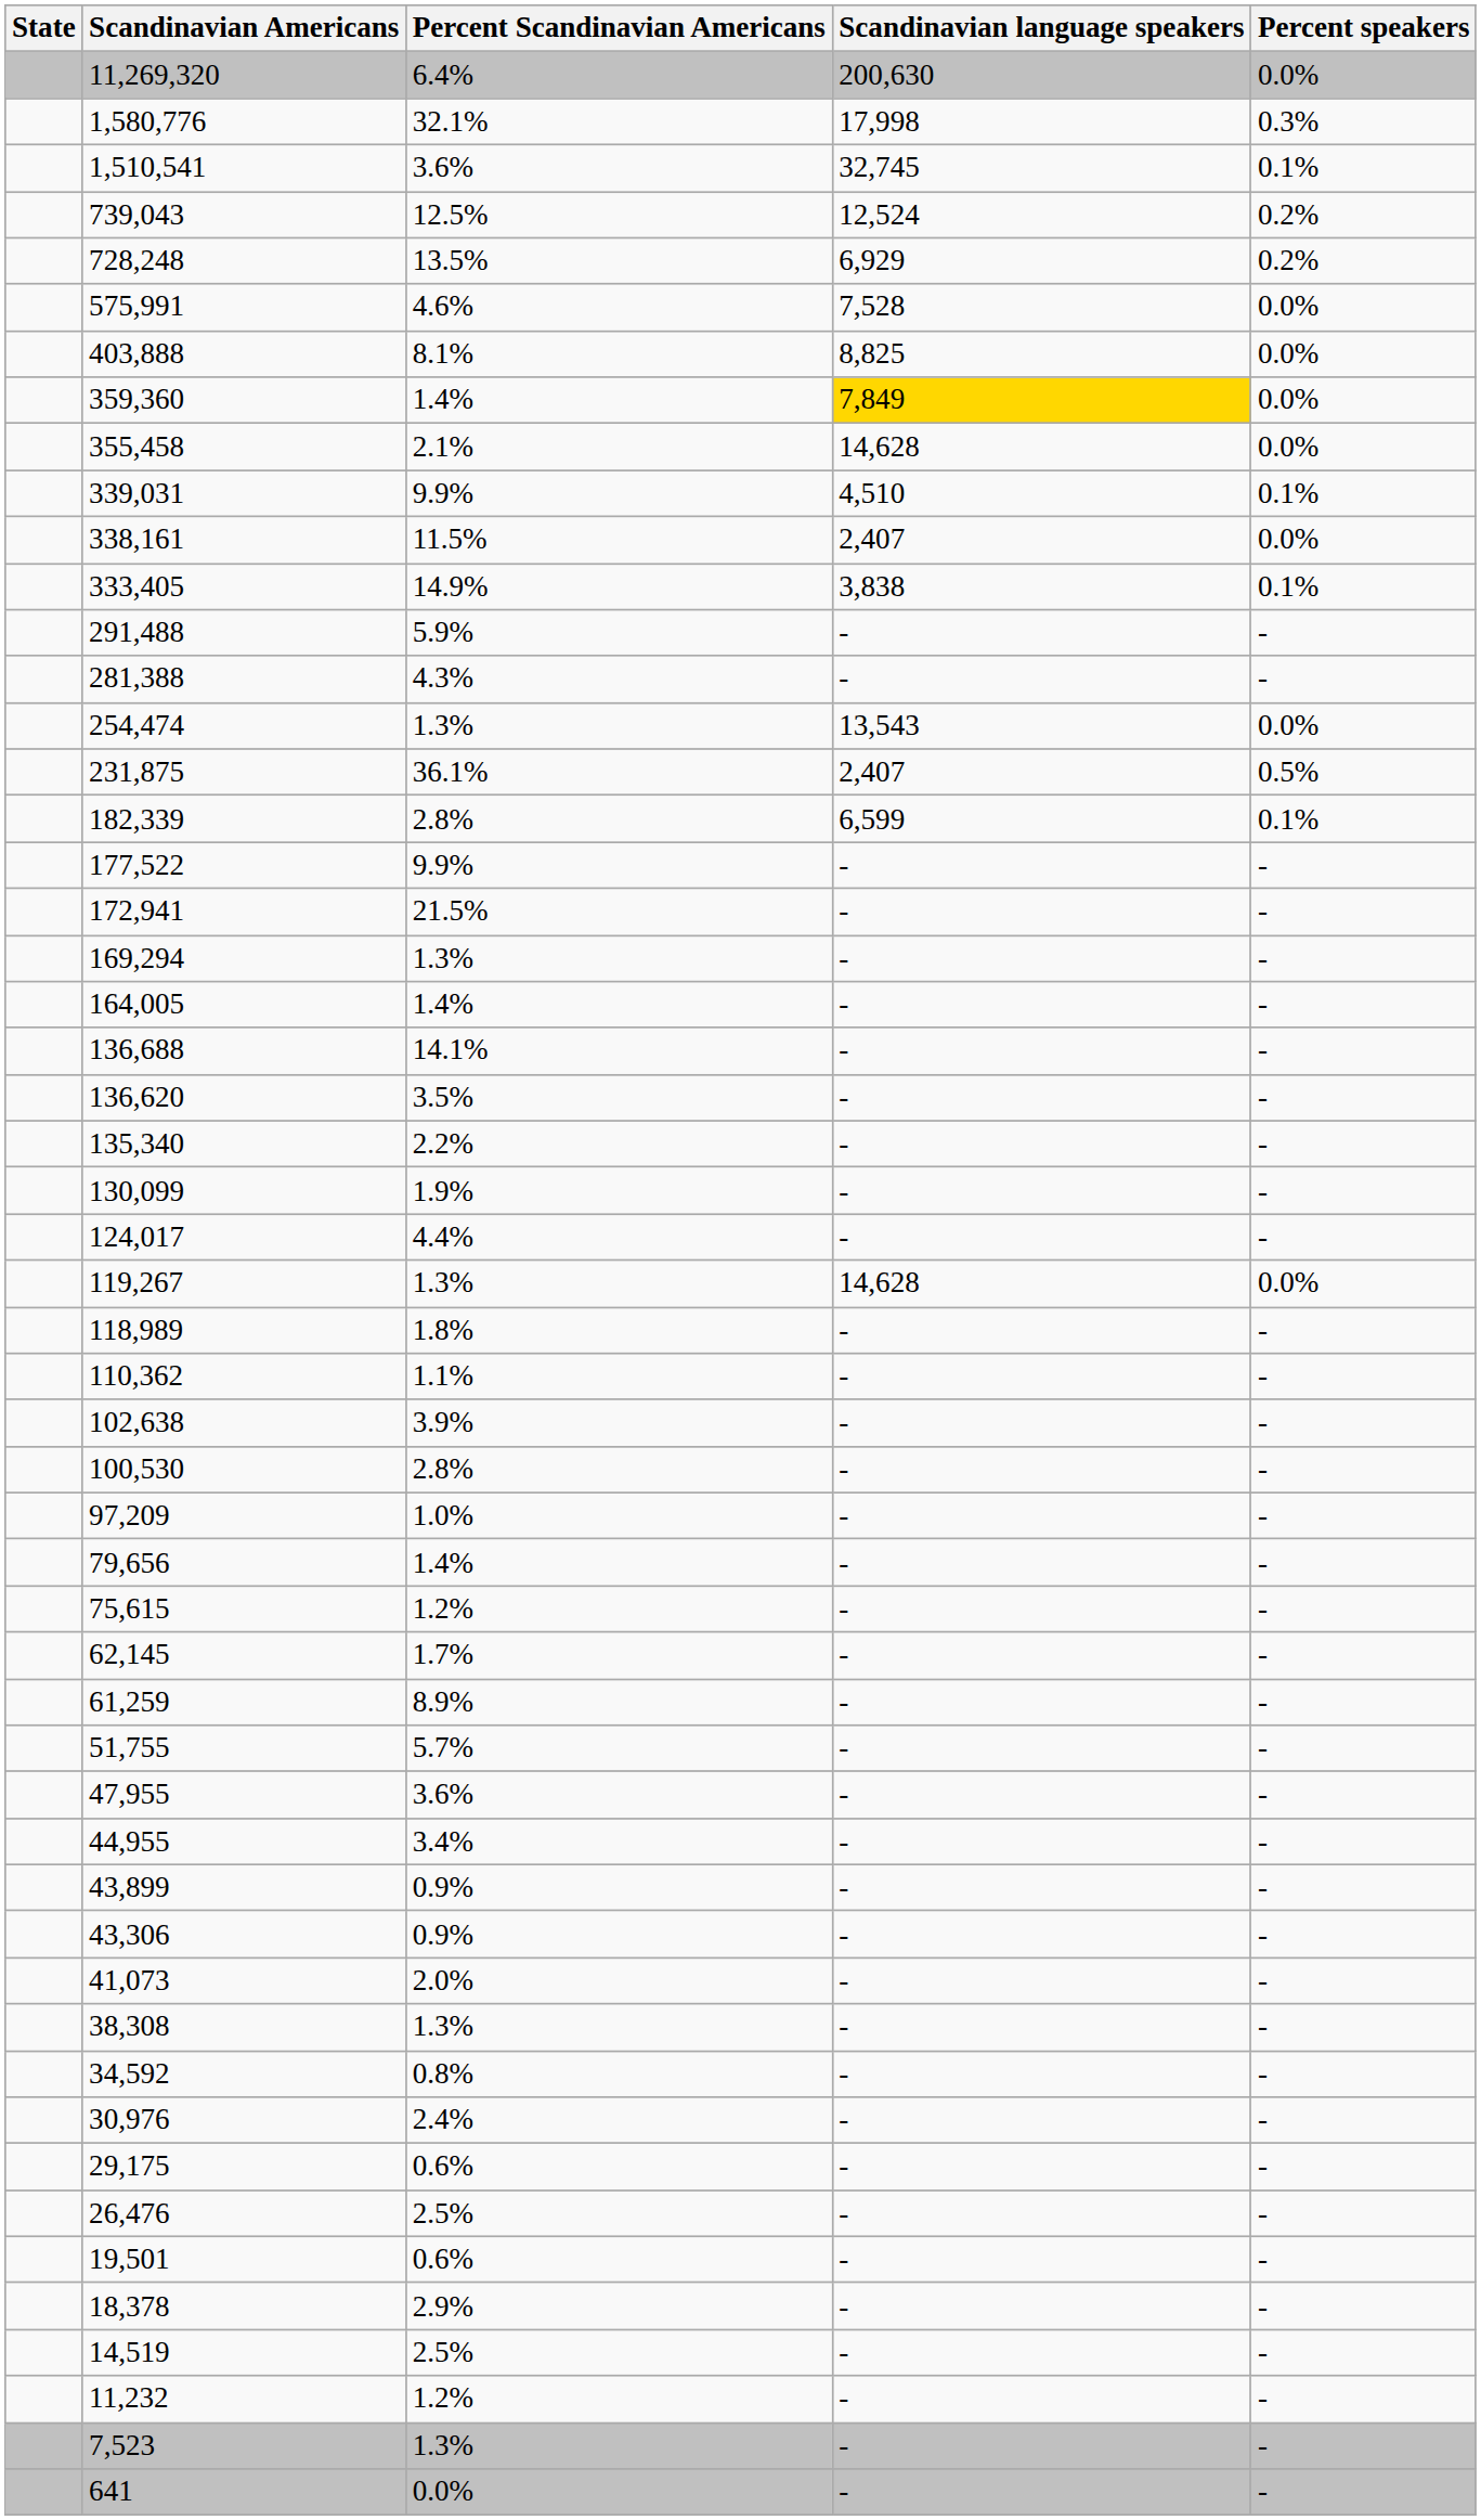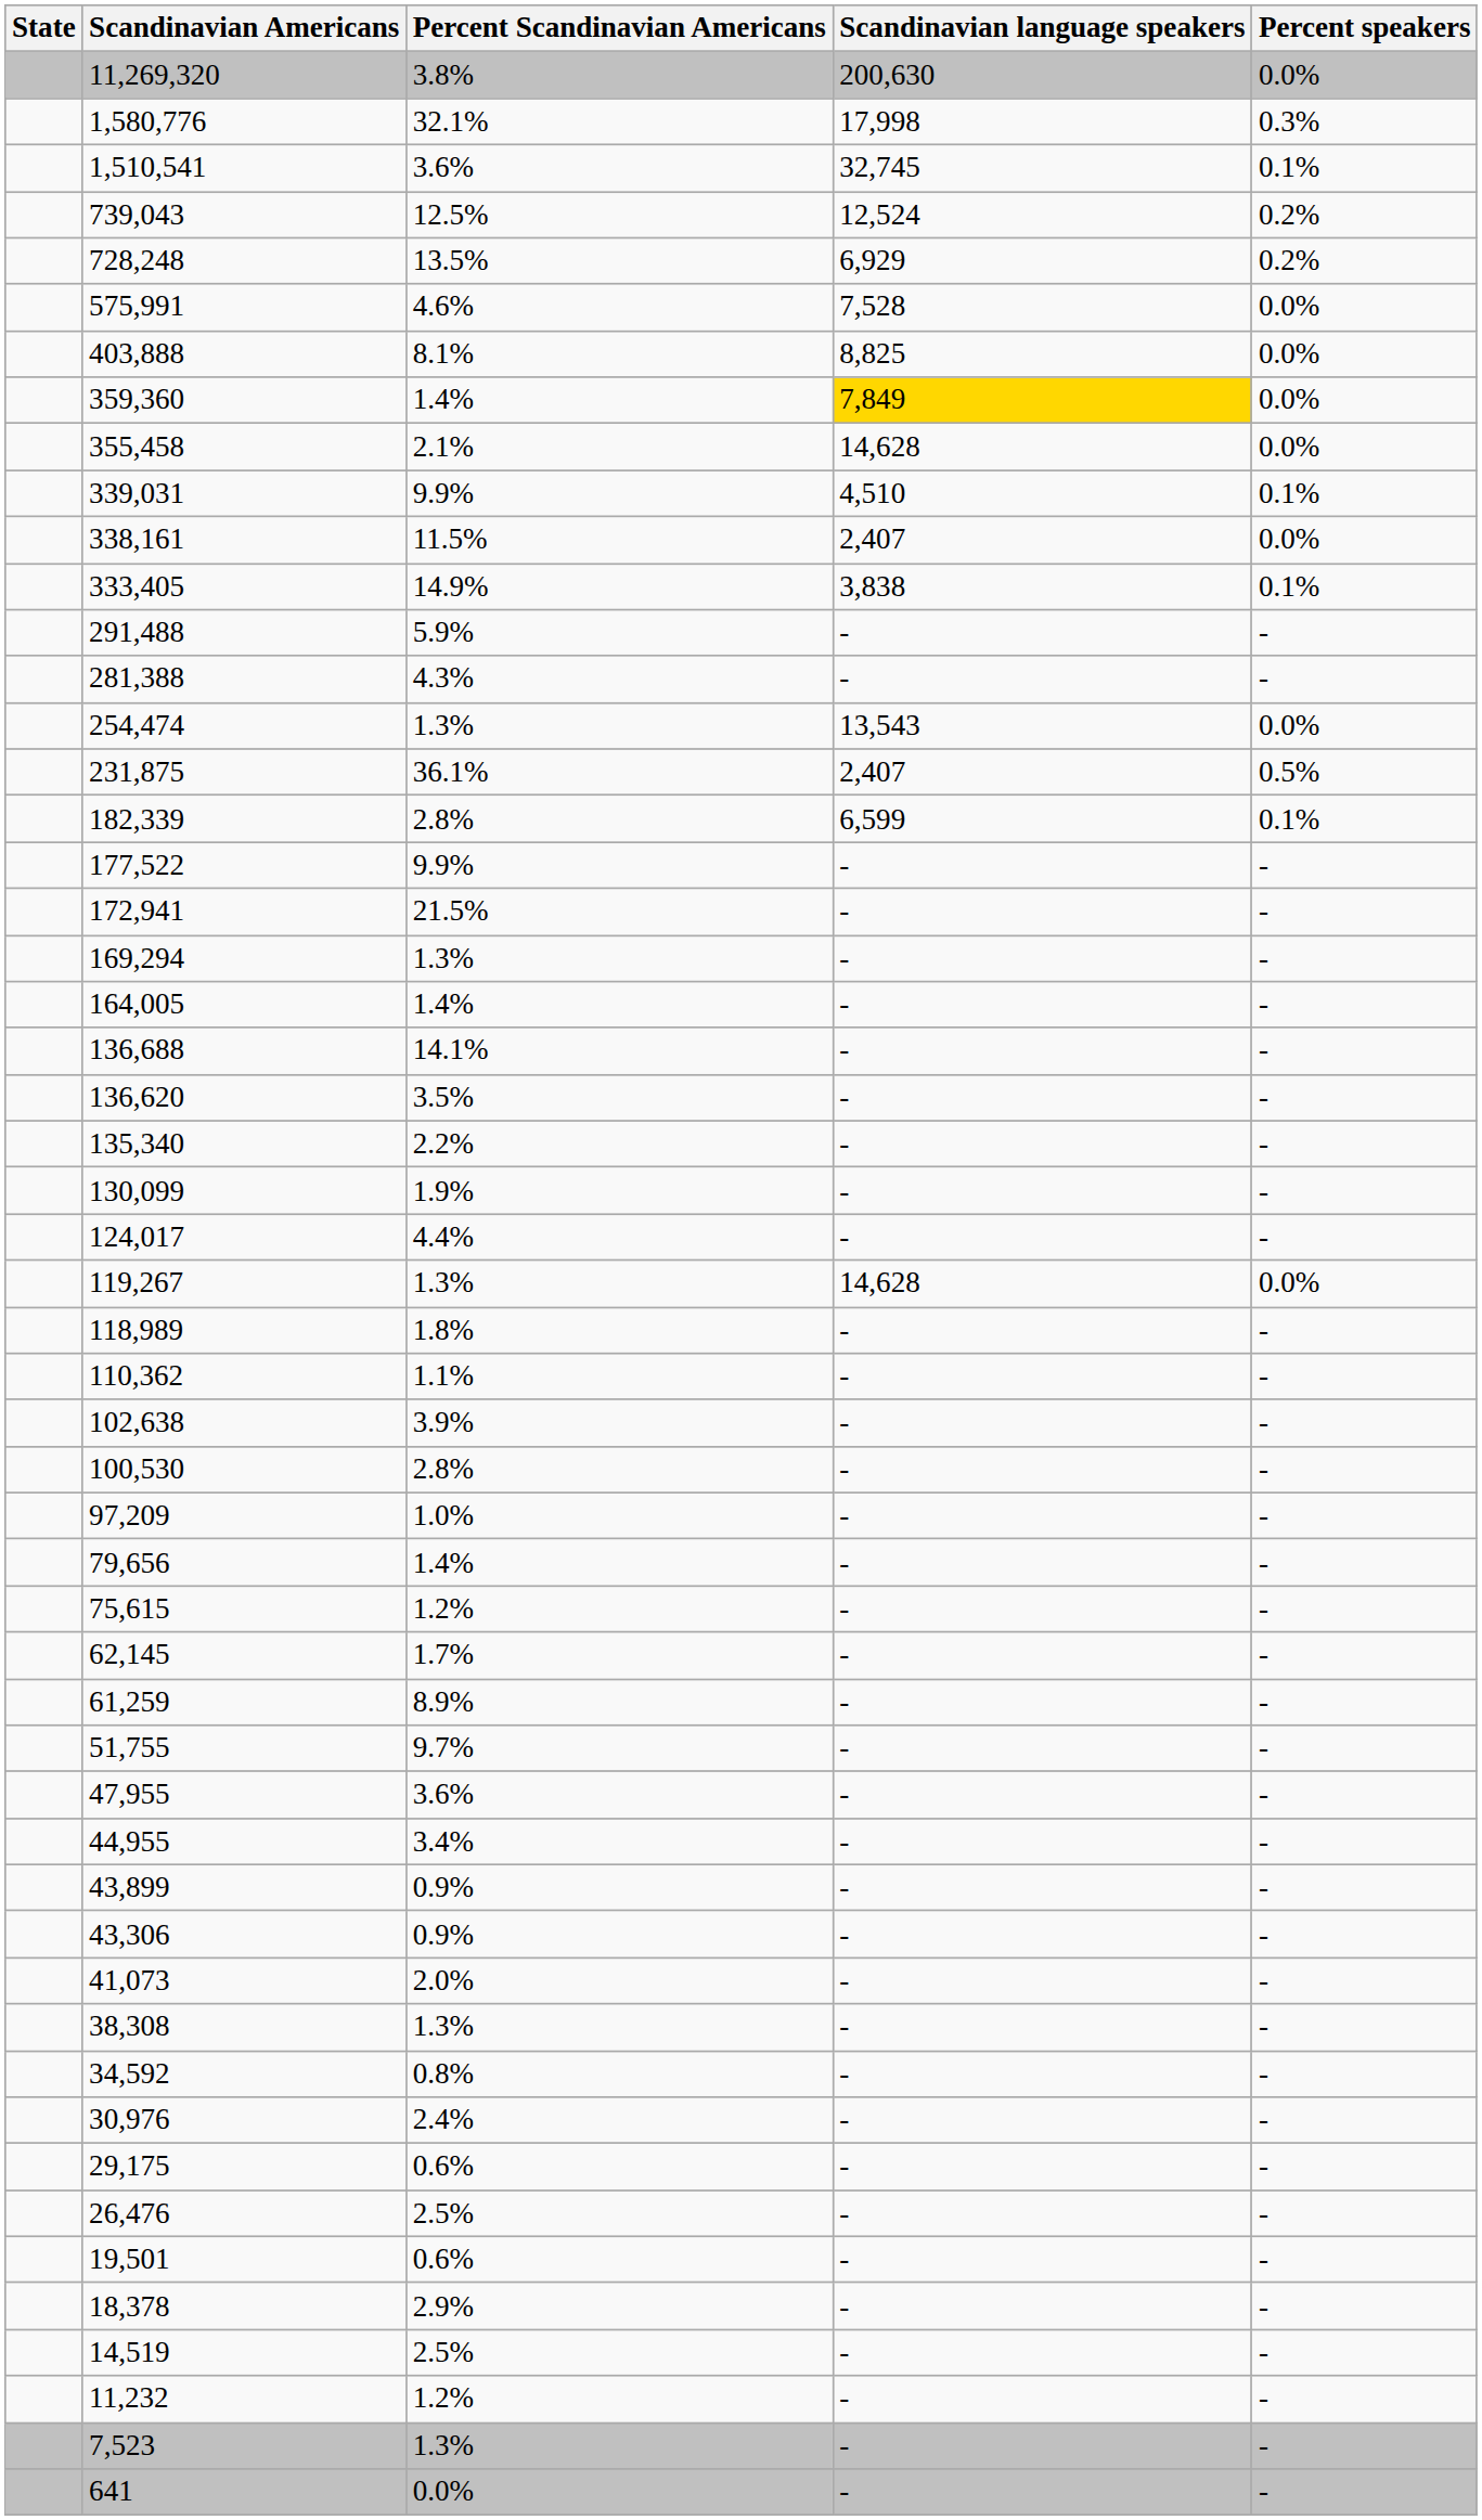11,269,320 | Percent Scandinavian Americans: 6.4% -> 3.8%
51,755 | Percent Scandinavian Americans: 5.7% -> 9.7%
